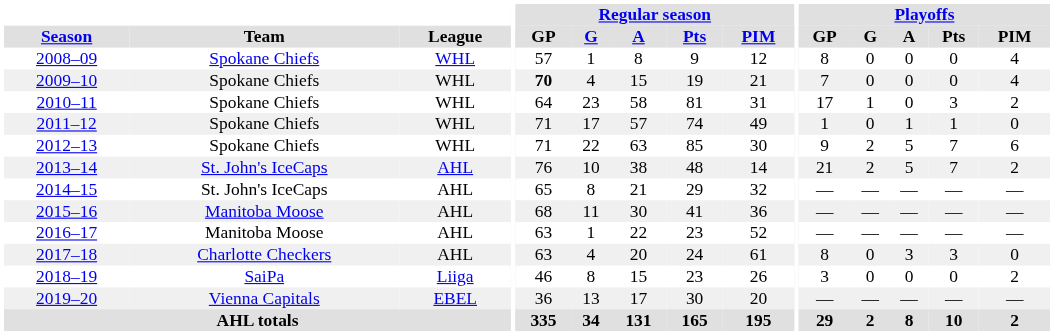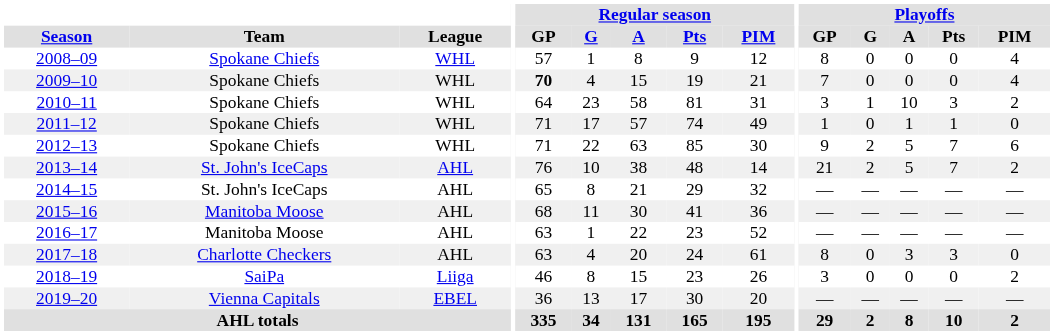2010–11 | Playoffs / GP: 17 -> 3
2010–11 | Playoffs / A: 0 -> 10
